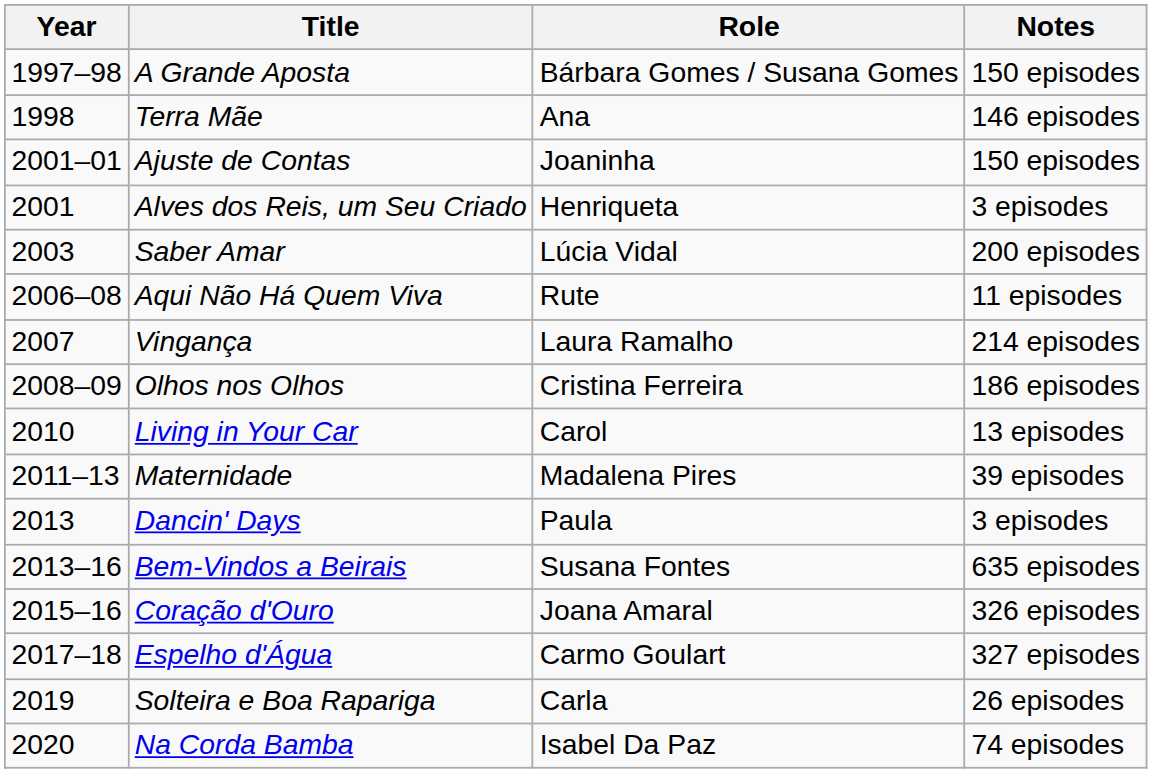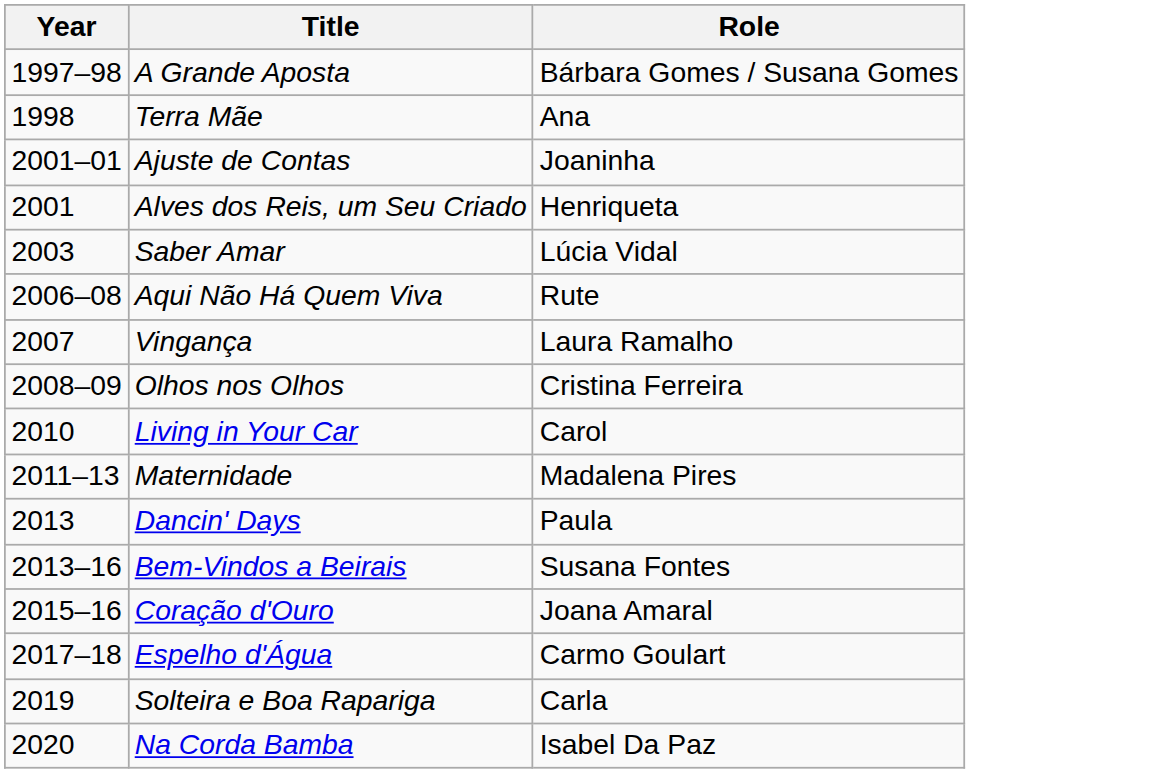- column: Notes | 150 episodes | 146 episodes | 150 episodes | 3 episodes | 200 episodes | 11 episodes | 214 episodes | 186 episodes | 13 episodes | 39 episodes | 3 episodes | 635 episodes | 326 episodes | 327 episodes | 26 episodes | 74 episodes
